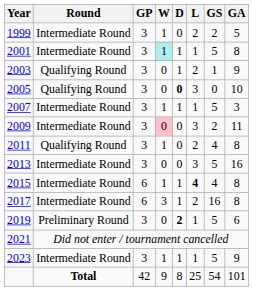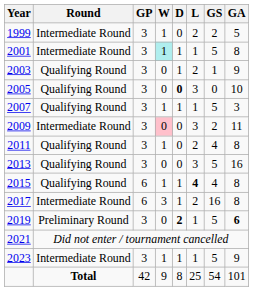2007 | Round: Intermediate Round -> Qualifying Round
2013 | Round: Intermediate Round -> Qualifying Round
2015 | Round: Intermediate Round -> Qualifying Round
2019 | GA: normal -> bold
